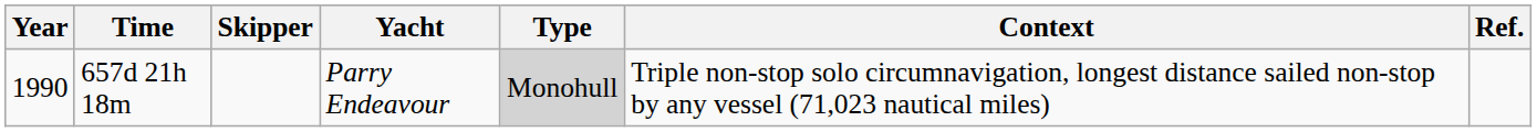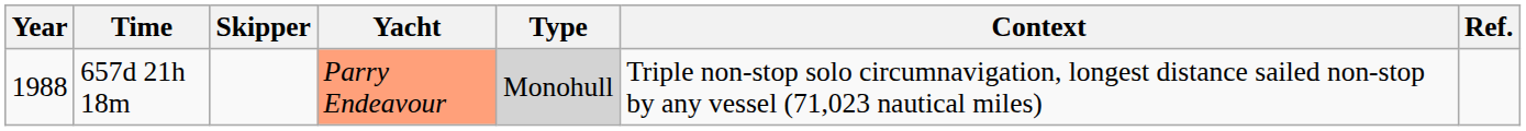657d 21h 18m | Year: 1990 -> 1988
657d 21h 18m | Yacht: no background -> lightsalmon background
